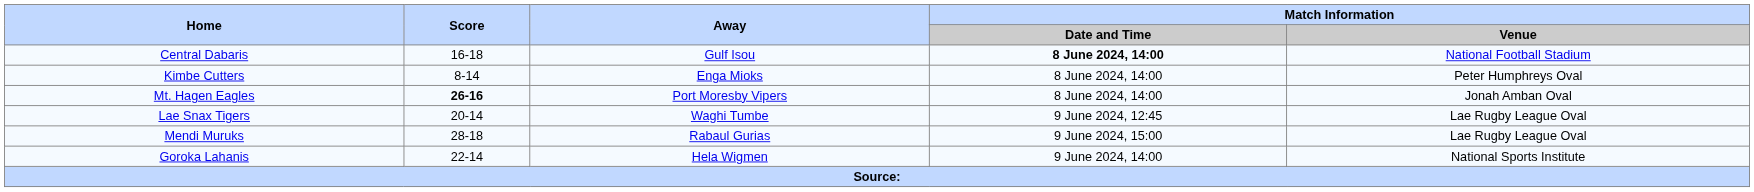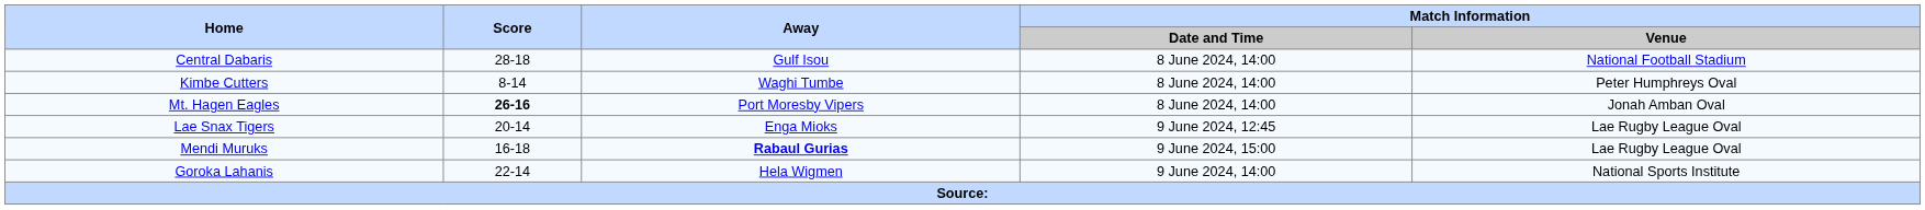Central Dabaris | Score: 16-18 -> 28-18
Central Dabaris | Match Information / Date and Time: bold -> normal
Kimbe Cutters | Away: Enga Mioks -> Waghi Tumbe
Lae Snax Tigers | Away: Waghi Tumbe -> Enga Mioks
Mendi Muruks | Score: 28-18 -> 16-18
Mendi Muruks | Away: normal -> bold
